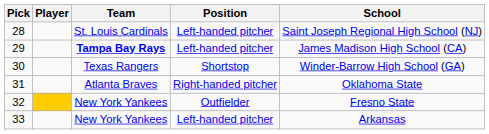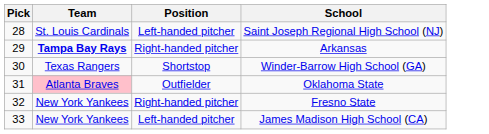- column: Player
29 | Position: Left-handed pitcher -> Right-handed pitcher
29 | School: James Madison High School (CA) -> Arkansas
31 | Team: no background -> pink background
31 | Position: Right-handed pitcher -> Outfielder
32 | Position: Outfielder -> Right-handed pitcher
33 | School: Arkansas -> James Madison High School (CA)
